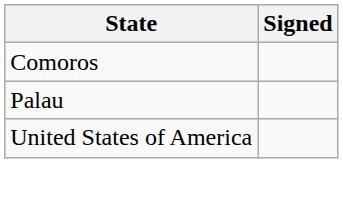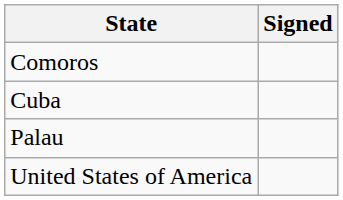+ row: Cuba
